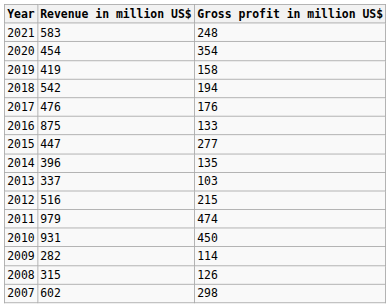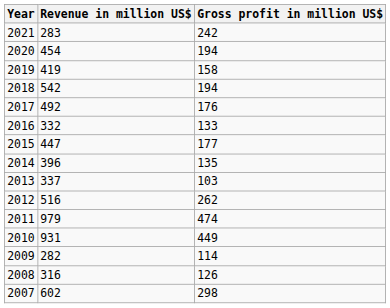2021 | Revenue in million US$: 583 -> 283
2021 | Gross profit in million US$: 248 -> 242
2020 | Gross profit in million US$: 354 -> 194
2017 | Revenue in million US$: 476 -> 492
2016 | Revenue in million US$: 875 -> 332
2015 | Gross profit in million US$: 277 -> 177
2012 | Gross profit in million US$: 215 -> 262
2010 | Gross profit in million US$: 450 -> 449
2008 | Revenue in million US$: 315 -> 316
